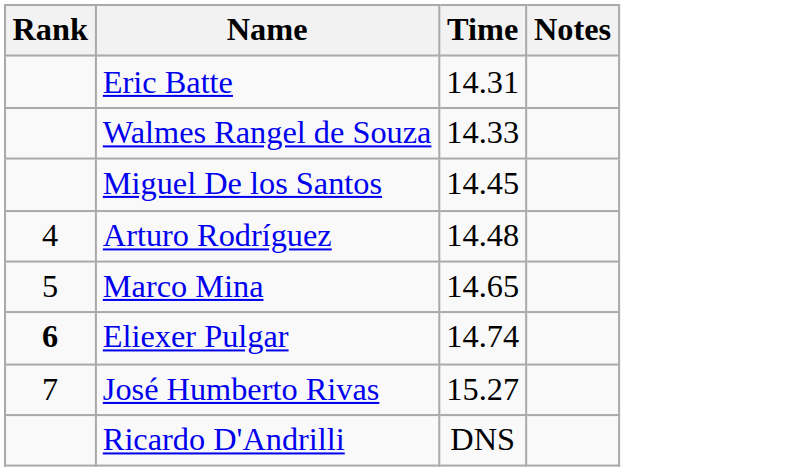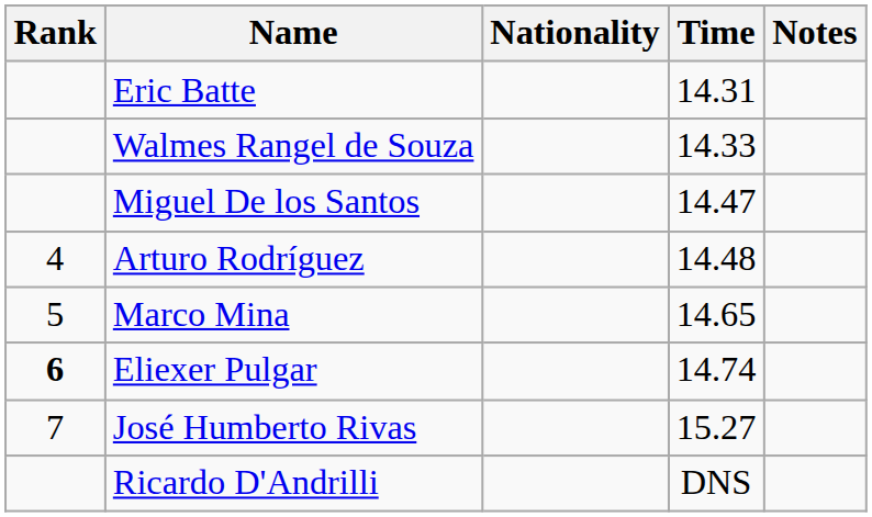+ column: Nationality
Miguel De los Santos | Time: 14.45 -> 14.47
